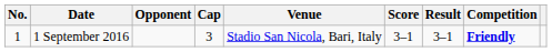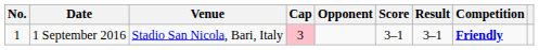columns swapped: Venue <-> Opponent
1 September 2016 | Cap: no background -> pink background
